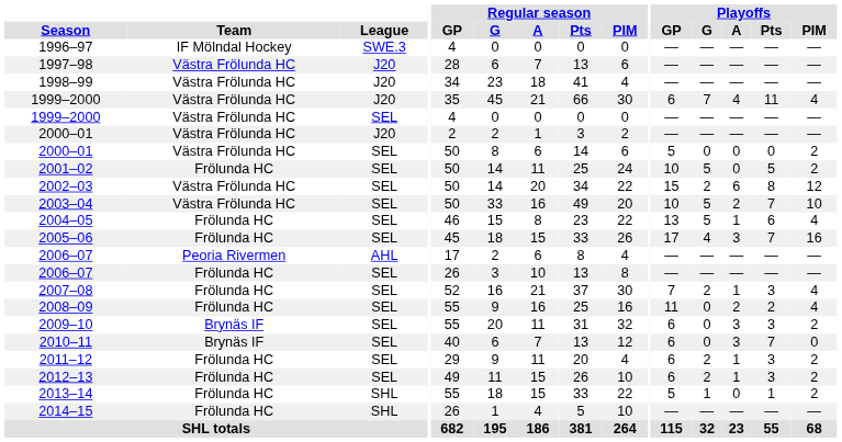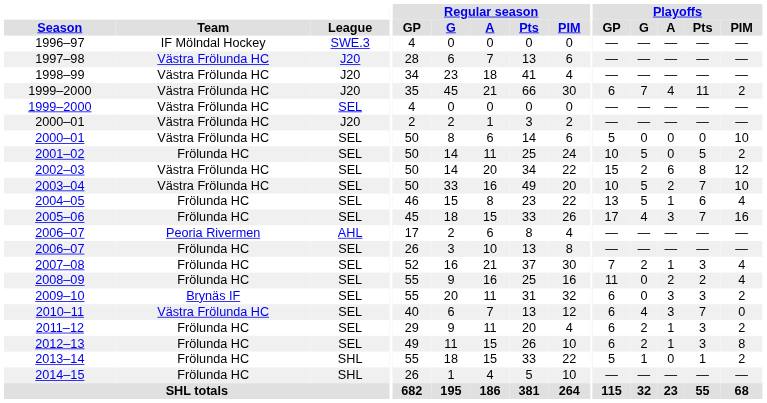1999–2000 / J20 | Playoffs / PIM: 4 -> 2
2000–01 / SEL | Playoffs / PIM: 2 -> 10
2010–11 | Team: Brynäs IF -> Västra Frölunda HC
2010–11 | Playoffs / G: 0 -> 4
2012–13 | Playoffs / PIM: 2 -> 8
